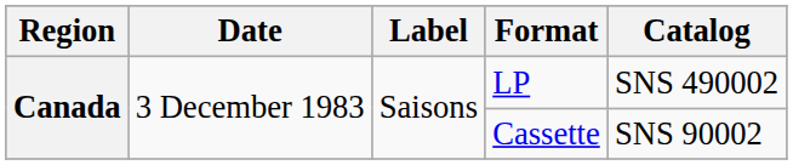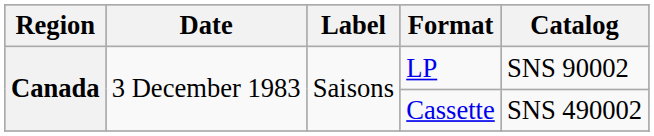LP | Catalog: SNS 490002 -> SNS 90002
Cassette | Catalog: SNS 90002 -> SNS 490002
